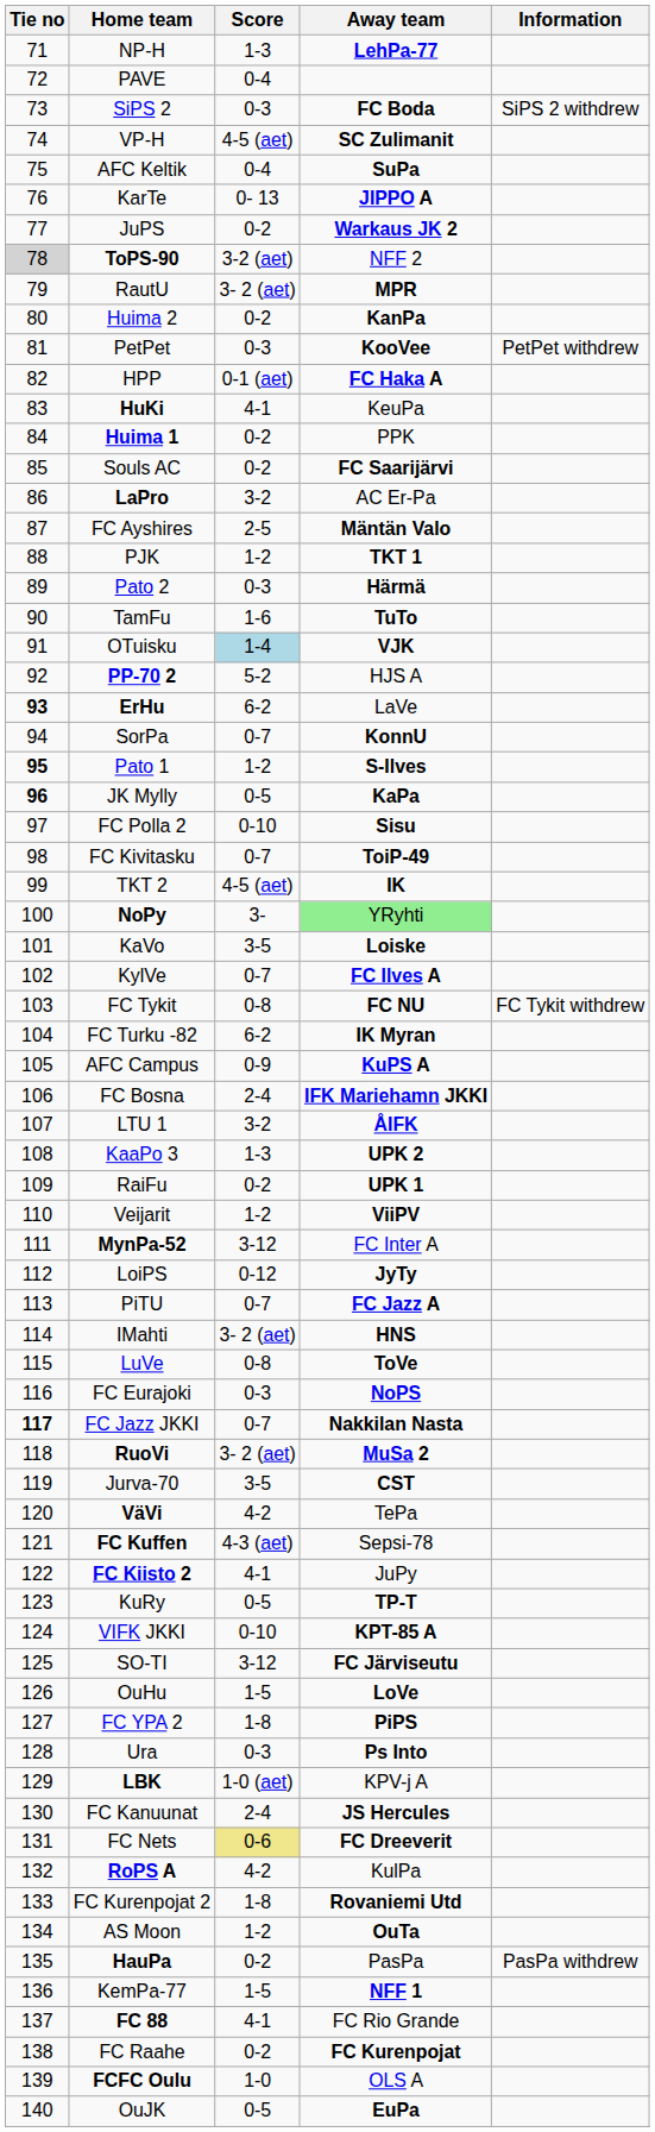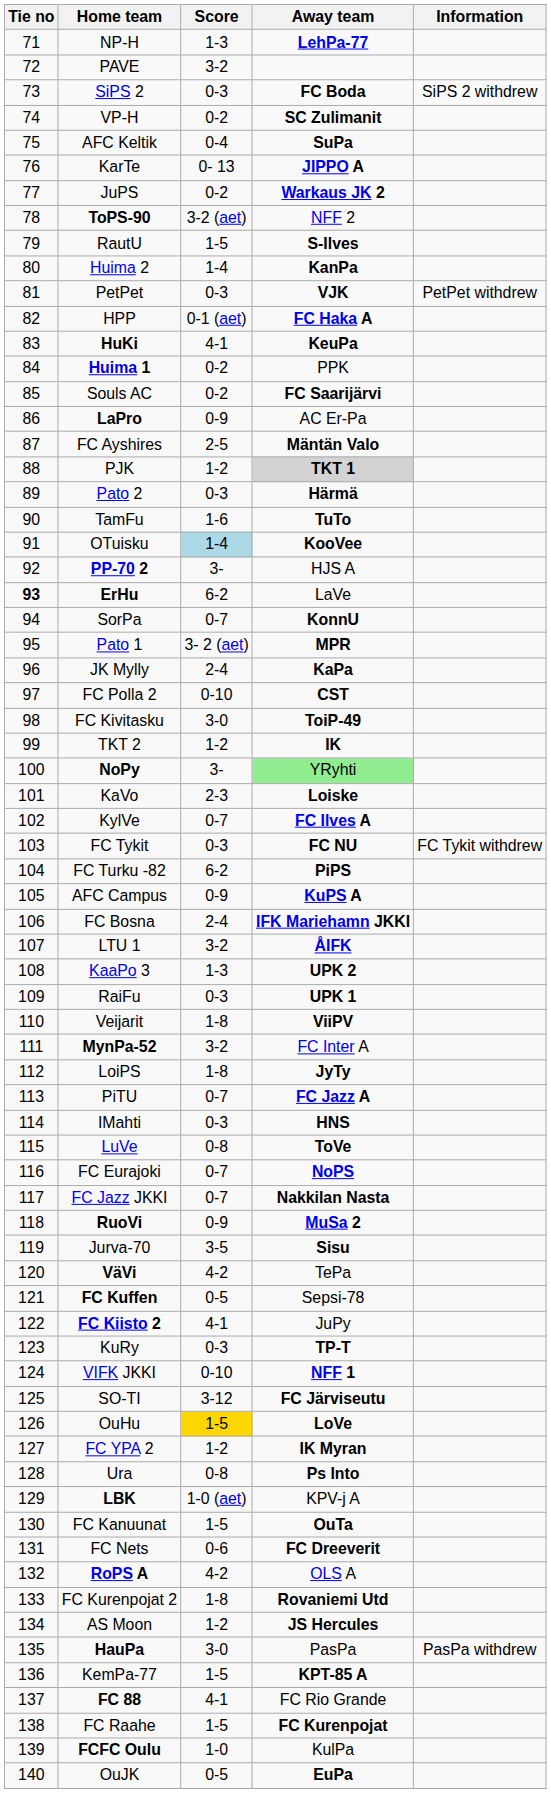PAVE | Score: 0-4 -> 3-2
VP-H | Score: 4-5 (aet) -> 0-2
ToPS-90 | Tie no: lightgrey background -> no background
RautU | Score: 3- 2 (aet) -> 1-5
RautU | Away team: MPR -> S-Ilves
Huima 2 | Score: 0-2 -> 1-4
PetPet | Away team: KooVee -> VJK
HuKi | Away team: normal -> bold
LaPro | Score: 3-2 -> 0-9
PJK | Away team: no background -> lightgrey background
OTuisku | Away team: VJK -> KooVee
PP-70 2 | Score: 5-2 -> 3-
Pato 1 | Tie no: bold -> normal
Pato 1 | Score: 1-2 -> 3- 2 (aet)
Pato 1 | Away team: S-Ilves -> MPR
JK Mylly | Tie no: bold -> normal
JK Mylly | Score: 0-5 -> 2-4
FC Polla 2 | Away team: Sisu -> CST
FC Kivitasku | Score: 0-7 -> 3-0
TKT 2 | Score: 4-5 (aet) -> 1-2
KaVo | Score: 3-5 -> 2-3
FC Tykit | Score: 0-8 -> 0-3
FC Turku -82 | Away team: IK Myran -> PiPS
RaiFu | Score: 0-2 -> 0-3
Veijarit | Score: 1-2 -> 1-8
MynPa-52 | Score: 3-12 -> 3-2
LoiPS | Score: 0-12 -> 1-8
IMahti | Score: 3- 2 (aet) -> 0-3
FC Eurajoki | Score: 0-3 -> 0-7
FC Jazz JKKI | Tie no: bold -> normal
RuoVi | Score: 3- 2 (aet) -> 0-9
Jurva-70 | Away team: CST -> Sisu
FC Kuffen | Score: 4-3 (aet) -> 0-5
KuRy | Score: 0-5 -> 0-3
VIFK JKKI | Away team: KPT-85 A -> NFF 1
OuHu | Score: no background -> gold background
FC YPA 2 | Score: 1-8 -> 1-2
FC YPA 2 | Away team: PiPS -> IK Myran
Ura | Score: 0-3 -> 0-8
FC Kanuunat | Score: 2-4 -> 1-5
FC Kanuunat | Away team: JS Hercules -> OuTa
FC Nets | Score: khaki background -> no background
RoPS A | Away team: KulPa -> OLS A
AS Moon | Away team: OuTa -> JS Hercules
HauPa | Score: 0-2 -> 3-0
KemPa-77 | Away team: NFF 1 -> KPT-85 A
FC Raahe | Score: 0-2 -> 1-5
FCFC Oulu | Away team: OLS A -> KulPa
